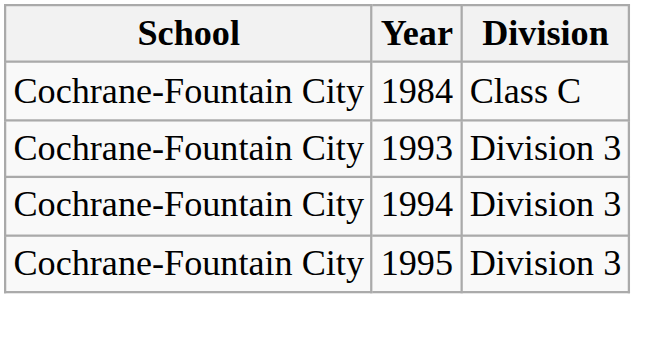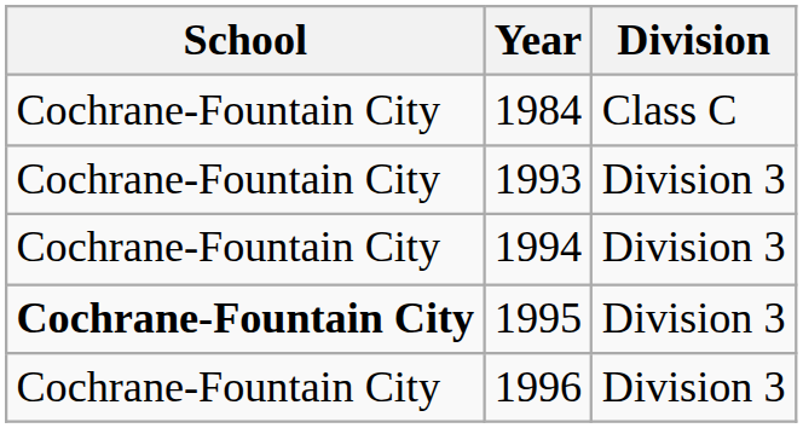1995 | School: normal -> bold
+ row: Cochrane-Fountain City | 1996 | Division 3
